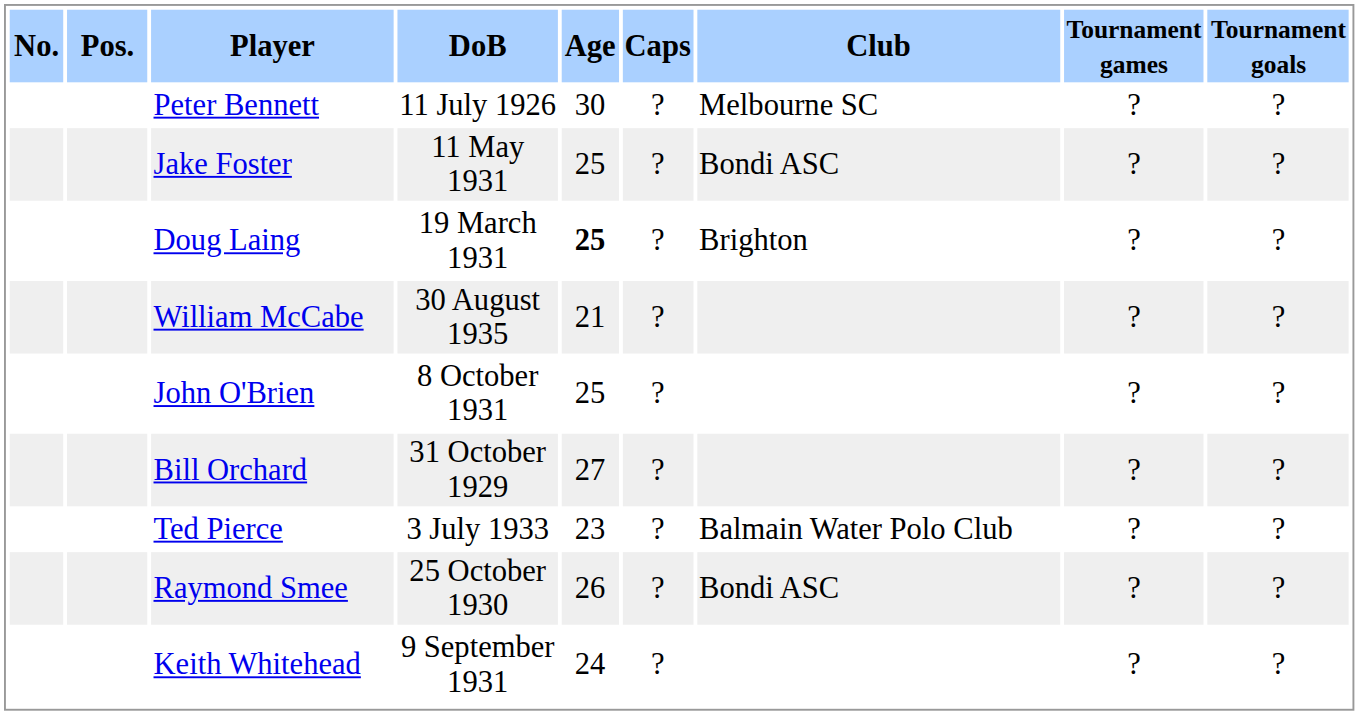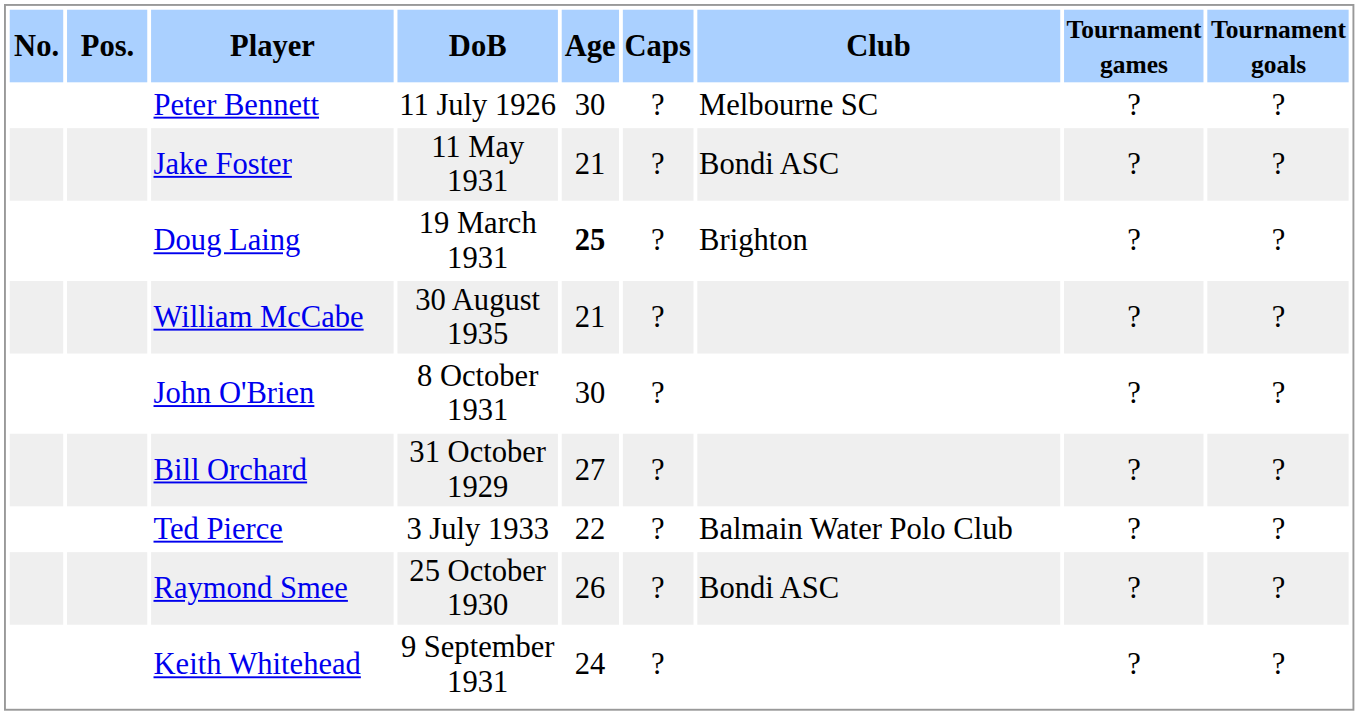Jake Foster | Age: 25 -> 21
John O'Brien | Age: 25 -> 30
Ted Pierce | Age: 23 -> 22
